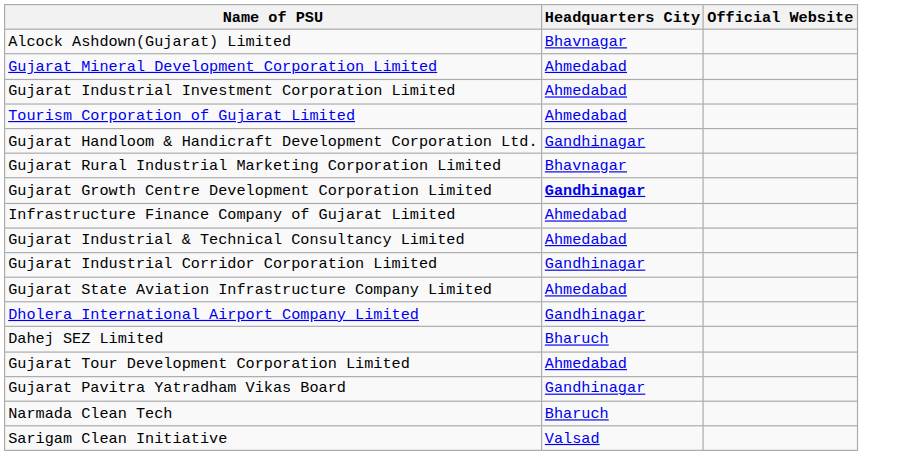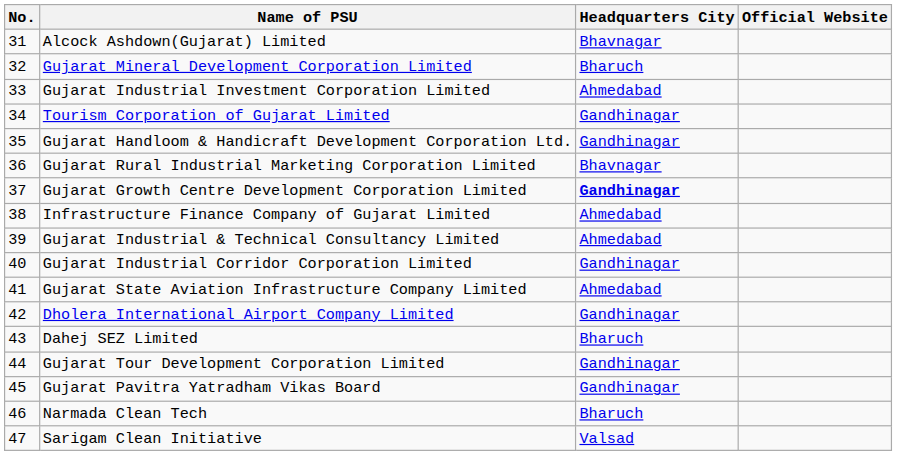+ column: No. | 31 | 32 | 33 | 34 | 35 | 36 | 37 | 38 | 39 | 40 | 41 | 42 | 43 | 44 | 45 | 46 | 47
Gujarat Mineral Development Corporation Limited | Headquarters City: Ahmedabad -> Bharuch
Tourism Corporation of Gujarat Limited | Headquarters City: Ahmedabad -> Gandhinagar
Gujarat Tour Development Corporation Limited | Headquarters City: Ahmedabad -> Gandhinagar
